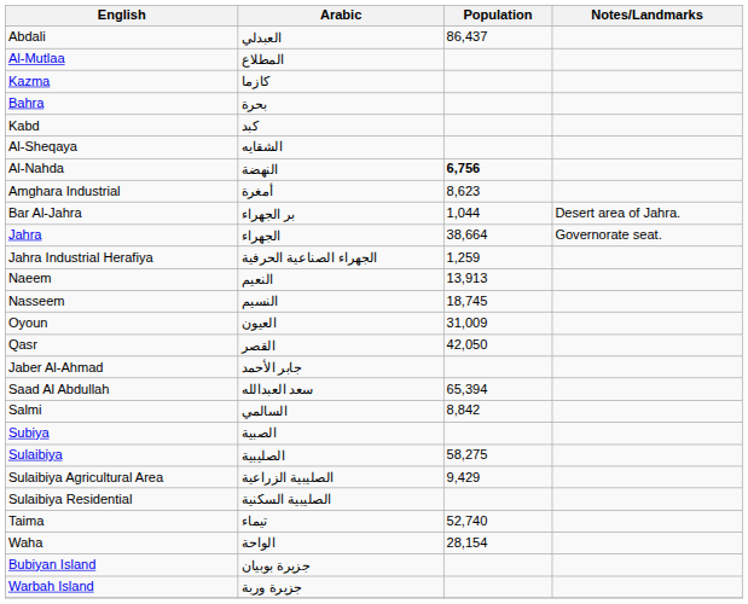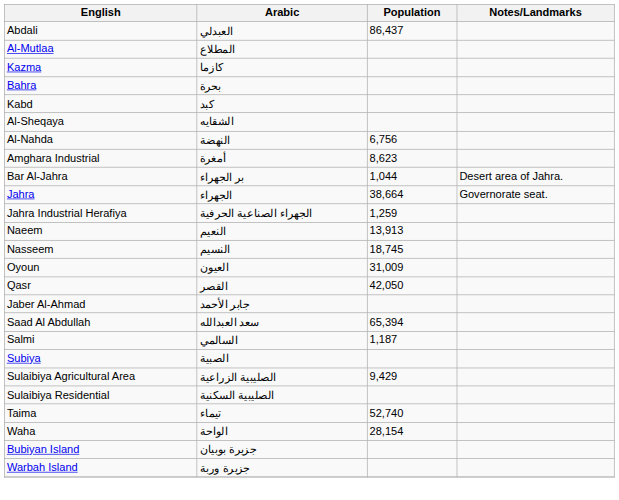Al-Nahda | Population: bold -> normal
Salmi | Population: 8,842 -> 1,187
- row: Sulaibiya | الصليبية | 58,275
